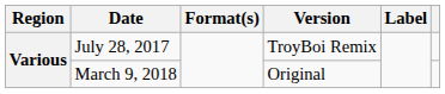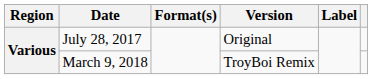July 28, 2017 | Version: TroyBoi Remix -> Original
March 9, 2018 | Version: Original -> TroyBoi Remix
